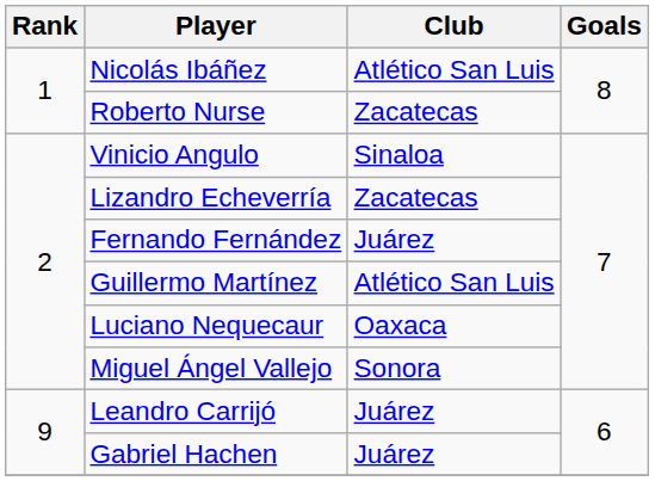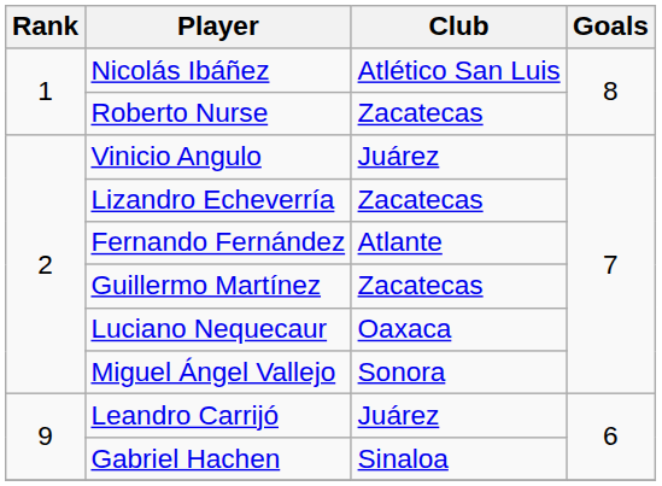Vinicio Angulo | Club: Sinaloa -> Juárez
Fernando Fernández | Club: Juárez -> Atlante
Guillermo Martínez | Club: Atlético San Luis -> Zacatecas
Gabriel Hachen | Club: Juárez -> Sinaloa
